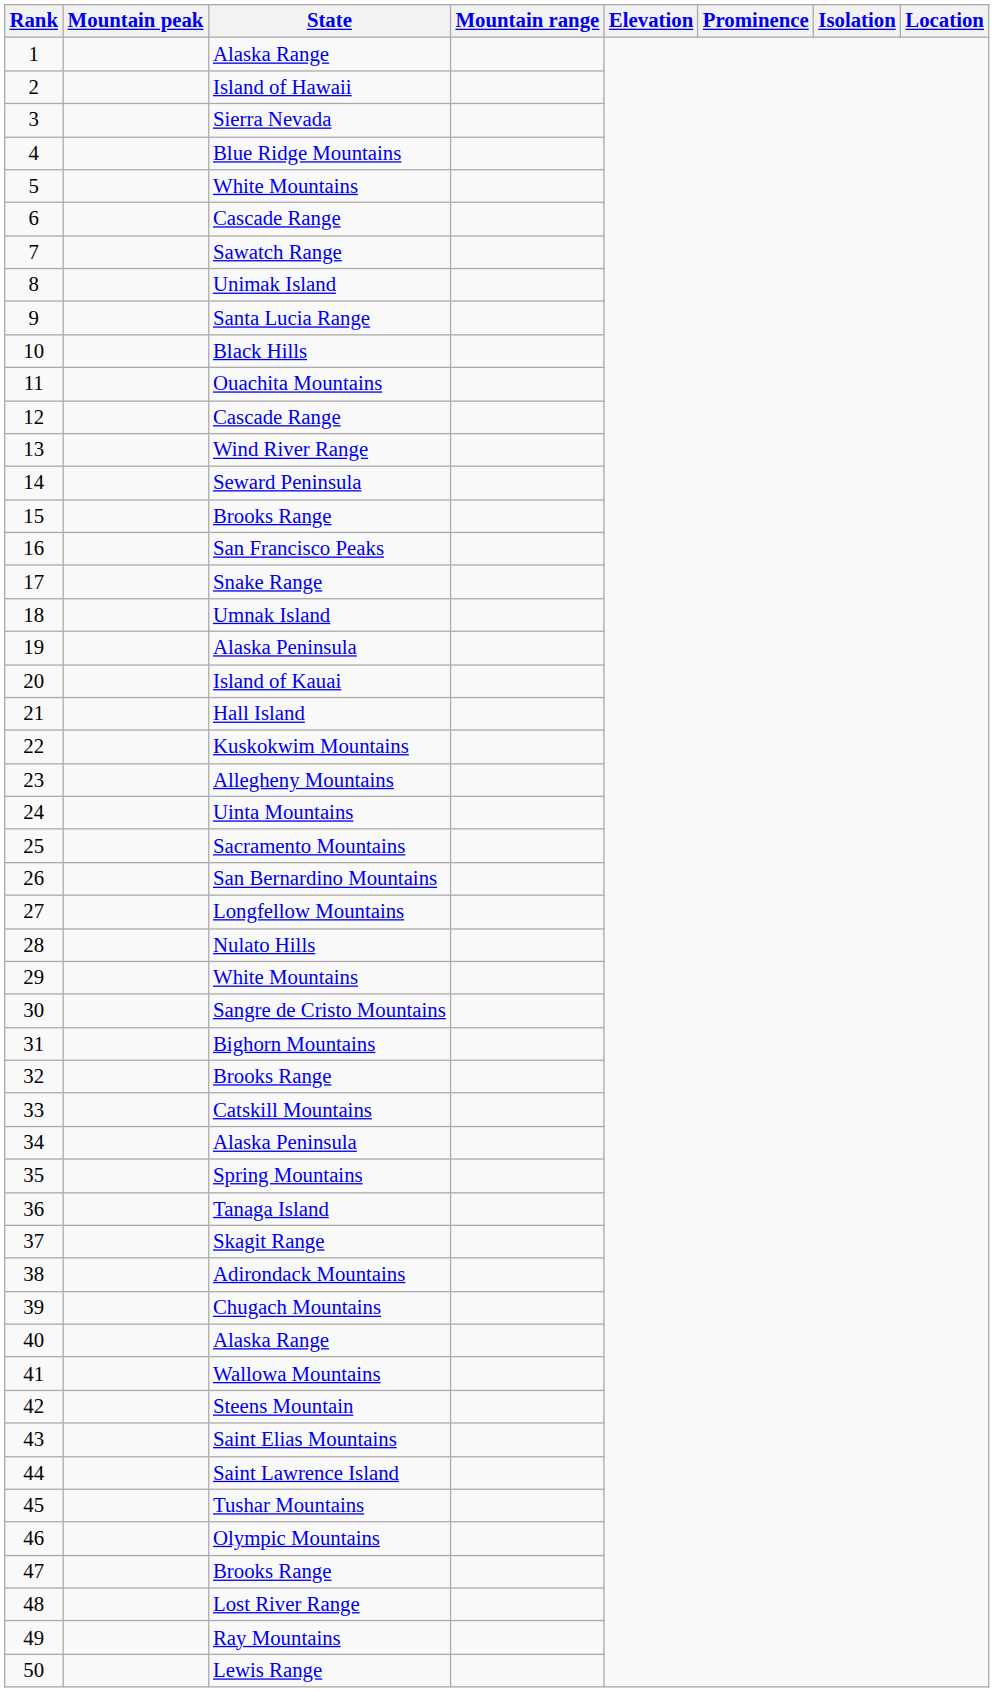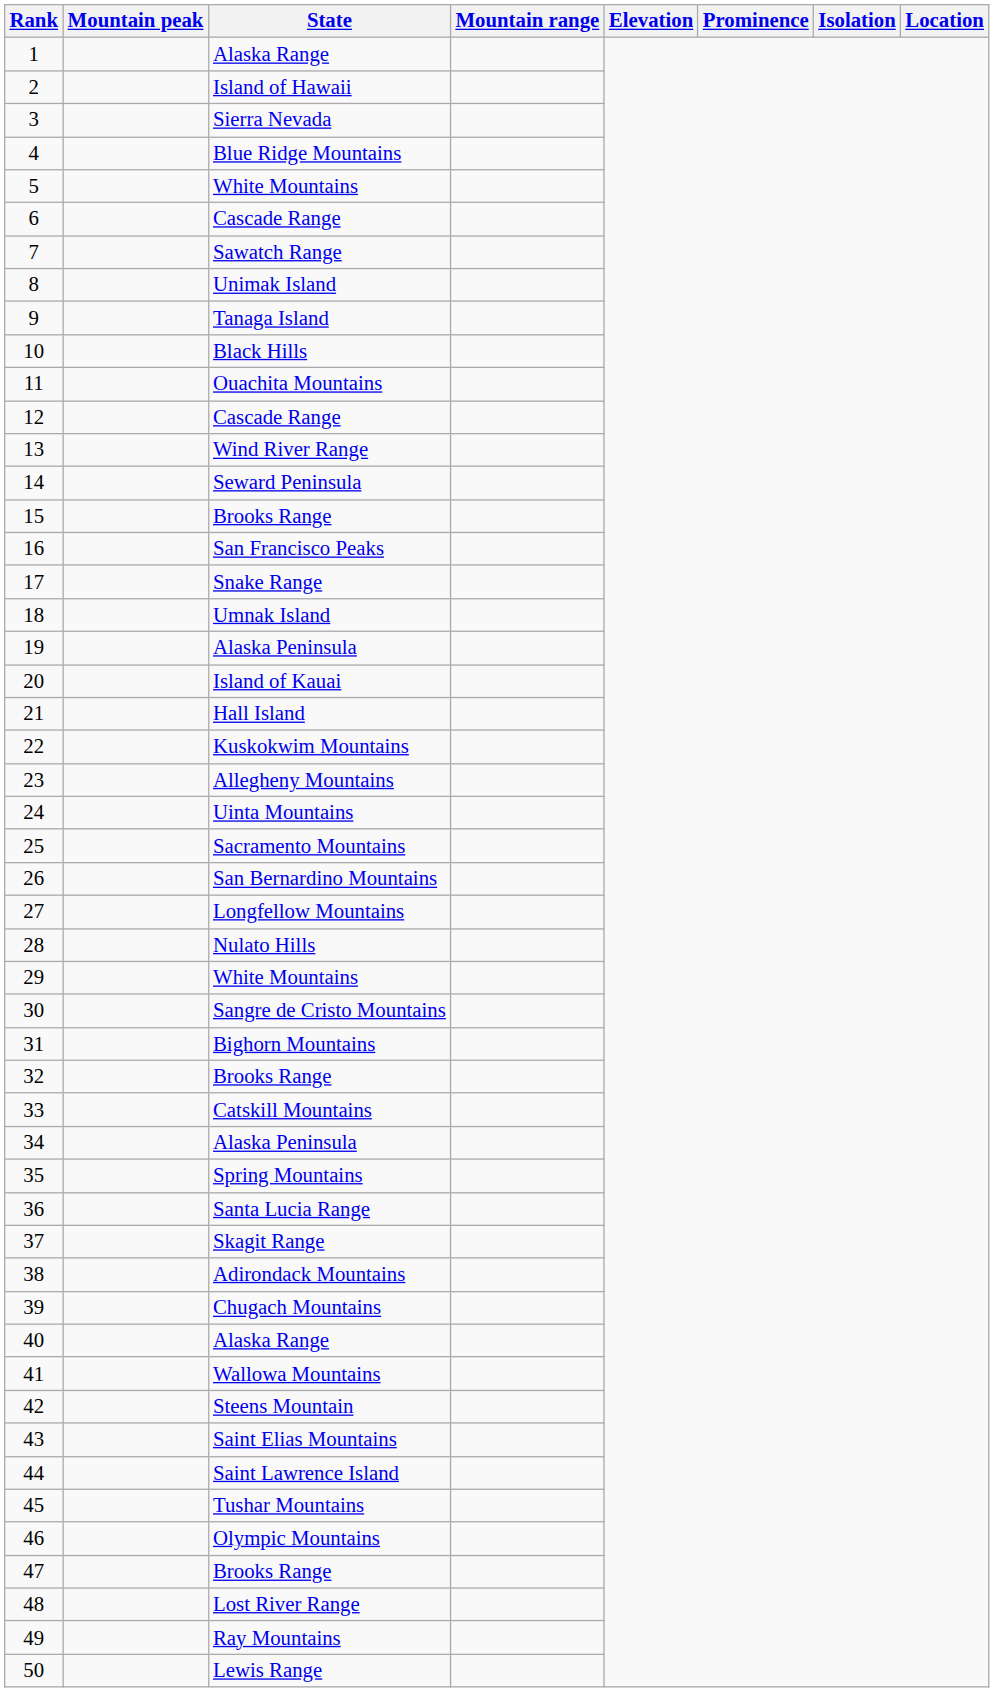9 | State: Santa Lucia Range -> Tanaga Island
36 | State: Tanaga Island -> Santa Lucia Range
